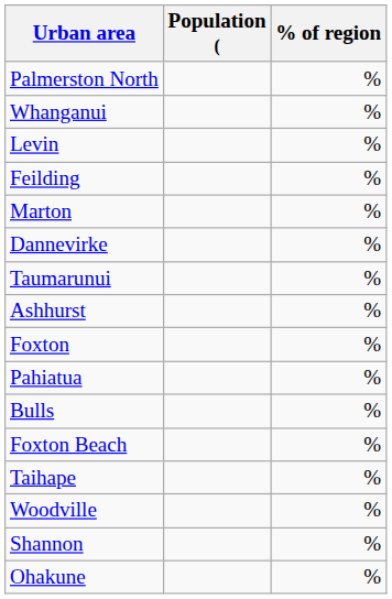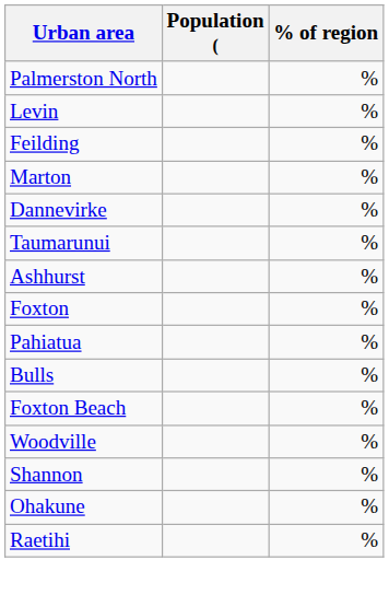- row: Whanganui | %
- row: Taihape | %
+ row: Raetihi | %
